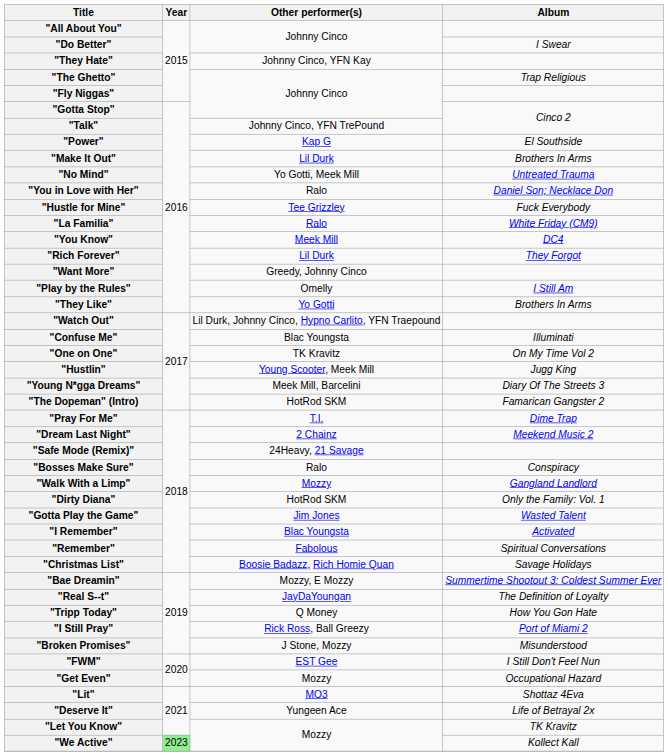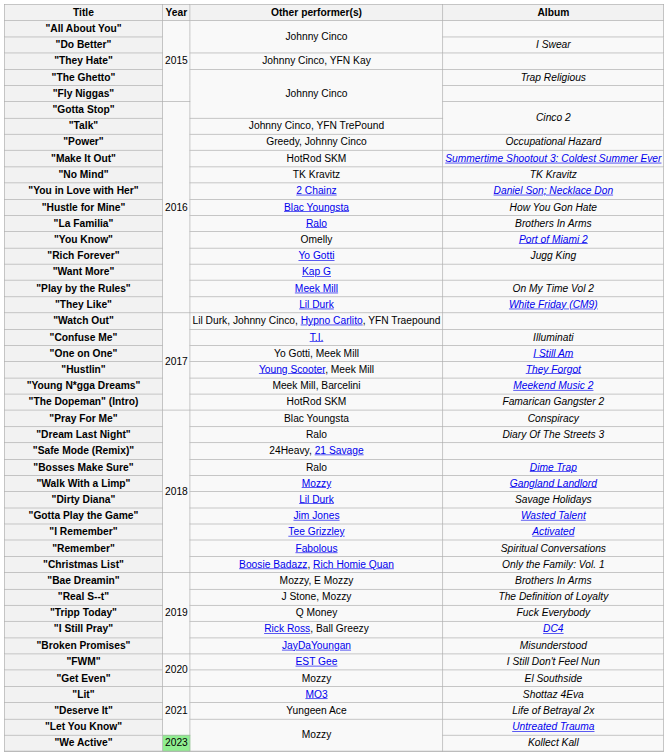"Power" | Other performer(s): Kap G -> Greedy, Johnny Cinco
"Power" | Album: El Southside -> Occupational Hazard
"Make It Out" | Other performer(s): Lil Durk -> HotRod SKM
"Make It Out" | Album: Brothers In Arms -> Summertime Shootout 3: Coldest Summer Ever
"No Mind" | Other performer(s): Yo Gotti, Meek Mill -> TK Kravitz
"No Mind" | Album: Untreated Trauma -> TK Kravitz
"You in Love with Her" | Other performer(s): Ralo -> 2 Chainz
"Hustle for Mine" | Other performer(s): Tee Grizzley -> Blac Youngsta
"Hustle for Mine" | Album: Fuck Everybody -> How You Gon Hate
"La Familia" | Album: White Friday (CM9) -> Brothers In Arms
"You Know" | Other performer(s): Meek Mill -> Omelly
"You Know" | Album: DC4 -> Port of Miami 2
"Rich Forever" | Other performer(s): Lil Durk -> Yo Gotti
"Rich Forever" | Album: They Forgot -> Jugg King
"Want More" | Other performer(s): Greedy, Johnny Cinco -> Kap G
"Play by the Rules" | Other performer(s): Omelly -> Meek Mill
"Play by the Rules" | Album: I Still Am -> On My Time Vol 2
"They Like" | Other performer(s): Yo Gotti -> Lil Durk
"They Like" | Album: Brothers In Arms -> White Friday (CM9)
"Confuse Me" | Other performer(s): Blac Youngsta -> T.I.
"One on One" | Other performer(s): TK Kravitz -> Yo Gotti, Meek Mill
"One on One" | Album: On My Time Vol 2 -> I Still Am
"Hustlin" | Album: Jugg King -> They Forgot
"Young N*gga Dreams" | Album: Diary Of The Streets 3 -> Meekend Music 2
"Pray For Me" | Other performer(s): T.I. -> Blac Youngsta
"Pray For Me" | Album: Dime Trap -> Conspiracy
"Dream Last Night" | Other performer(s): 2 Chainz -> Ralo
"Dream Last Night" | Album: Meekend Music 2 -> Diary Of The Streets 3
"Bosses Make Sure" | Album: Conspiracy -> Dime Trap
"Dirty Diana" | Other performer(s): HotRod SKM -> Lil Durk
"Dirty Diana" | Album: Only the Family: Vol. 1 -> Savage Holidays
"I Remember" | Other performer(s): Blac Youngsta -> Tee Grizzley
"Christmas List" | Album: Savage Holidays -> Only the Family: Vol. 1
"Bae Dreamin" | Album: Summertime Shootout 3: Coldest Summer Ever -> Brothers In Arms
"Real S--t" | Other performer(s): JayDaYoungan -> J Stone, Mozzy
"Tripp Today" | Album: How You Gon Hate -> Fuck Everybody
"I Still Pray" | Album: Port of Miami 2 -> DC4
"Broken Promises" | Other performer(s): J Stone, Mozzy -> JayDaYoungan
"Get Even" | Album: Occupational Hazard -> El Southside
"Let You Know" | Album: TK Kravitz -> Untreated Trauma
